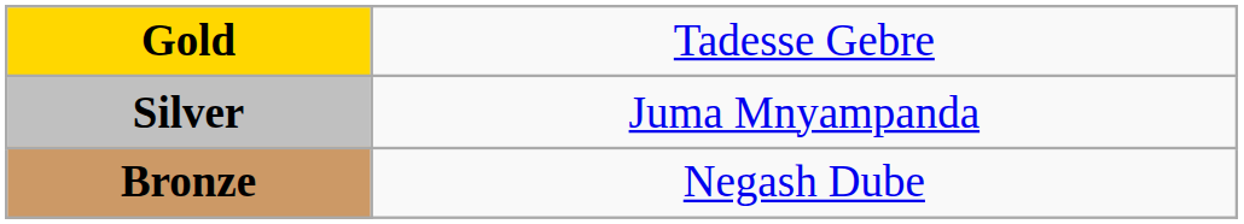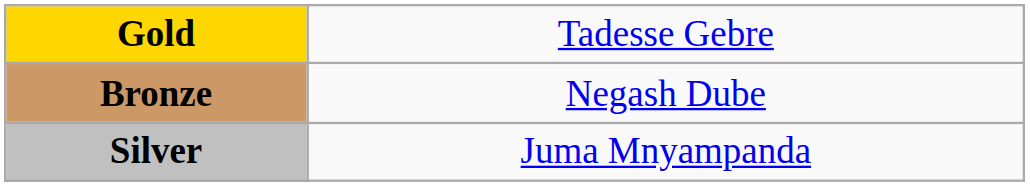rows swapped: Silver <-> Bronze
